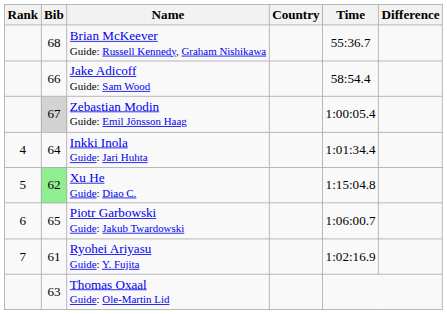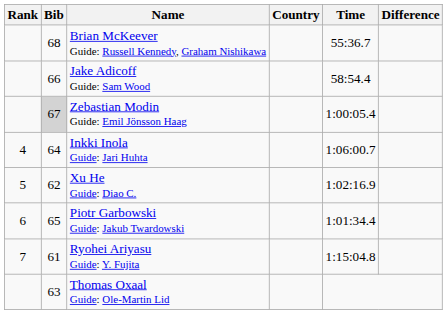Inkki Inola Guide: Jari Huhta | Time: 1:01:34.4 -> 1:06:00.7
Xu He Guide: Diao C. | Bib: lightgreen background -> no background
Xu He Guide: Diao C. | Time: 1:15:04.8 -> 1:02:16.9
Piotr Garbowski Guide: Jakub Twardowski | Time: 1:06:00.7 -> 1:01:34.4
Ryohei Ariyasu Guide: Y. Fujita | Time: 1:02:16.9 -> 1:15:04.8
